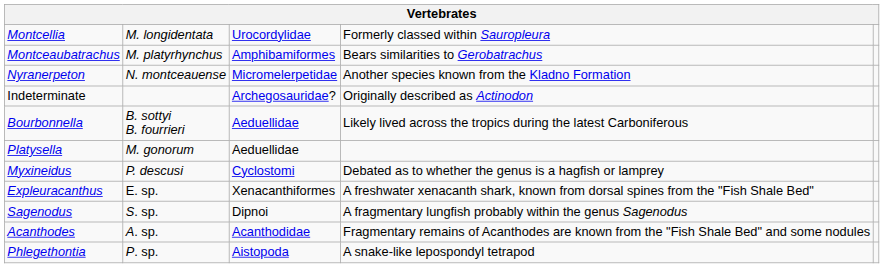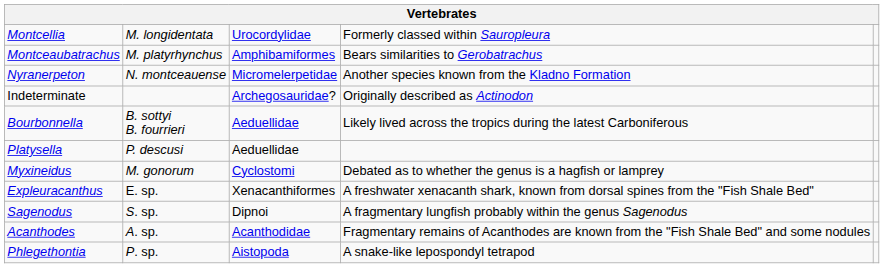Platysella | column 2: M. gonorum -> P. descusi
Myxineidus | column 2: P. descusi -> M. gonorum
